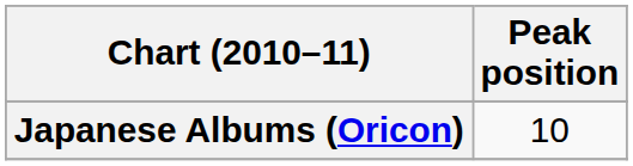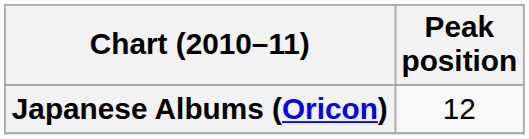Japanese Albums (Oricon) | Peak position: 10 -> 12
